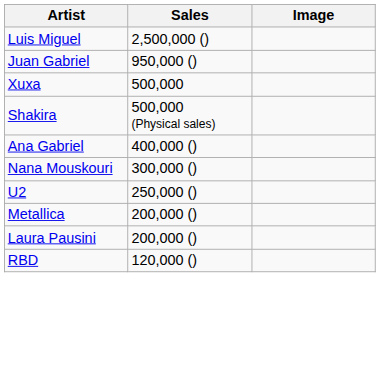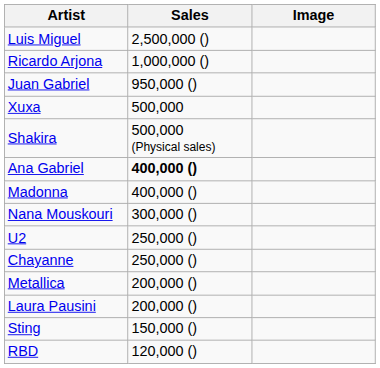+ row: Ricardo Arjona | 1,000,000 ()
Ana Gabriel | Sales: normal -> bold
+ row: Madonna | 400,000 ()
+ row: Chayanne | 250,000 ()
+ row: Sting | 150,000 ()
